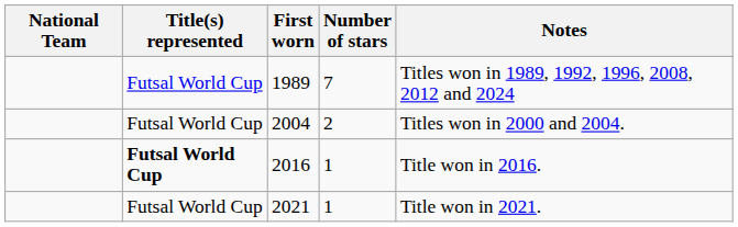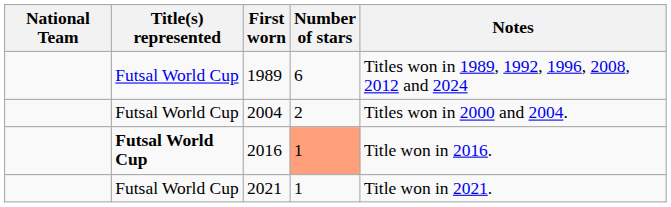1989 | Number of stars: 7 -> 6
2016 | Number of stars: no background -> lightsalmon background
